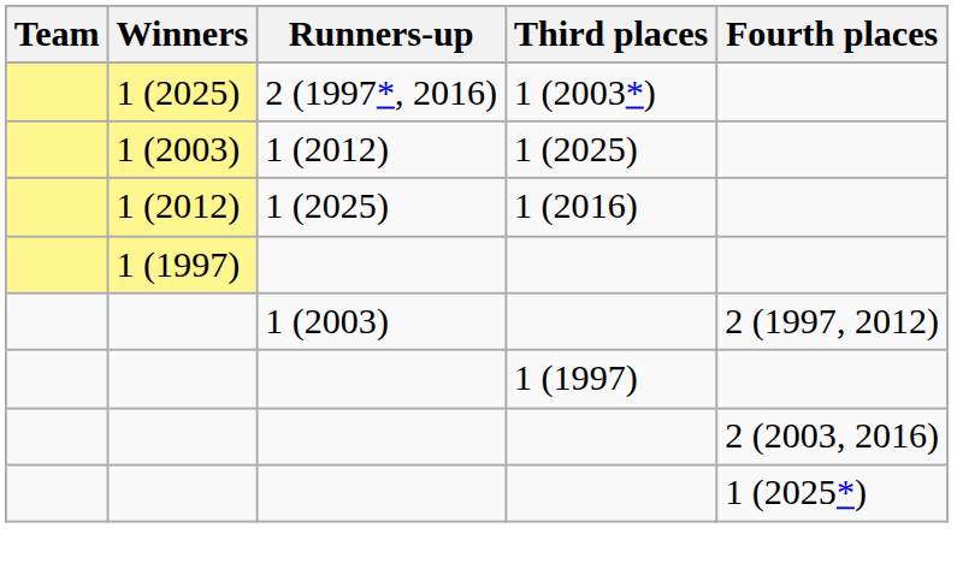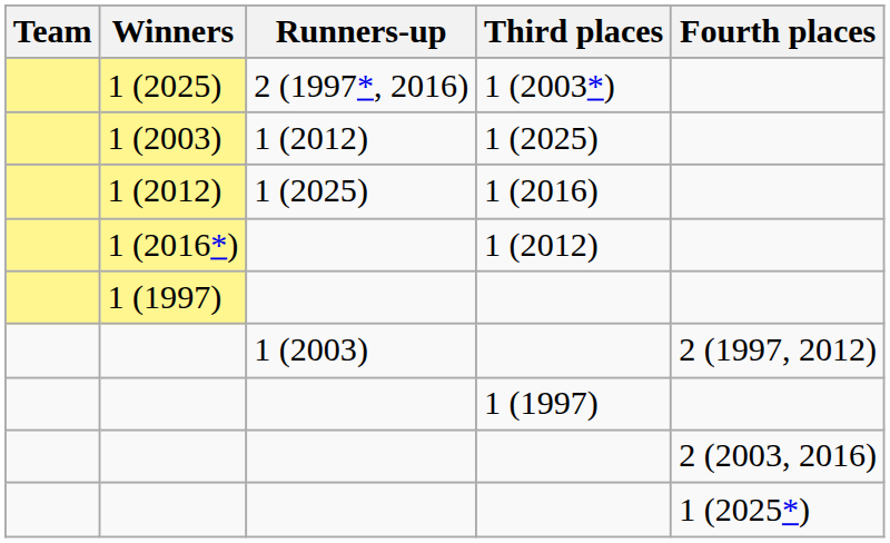+ row: 1 (2016*) | 1 (2012)
